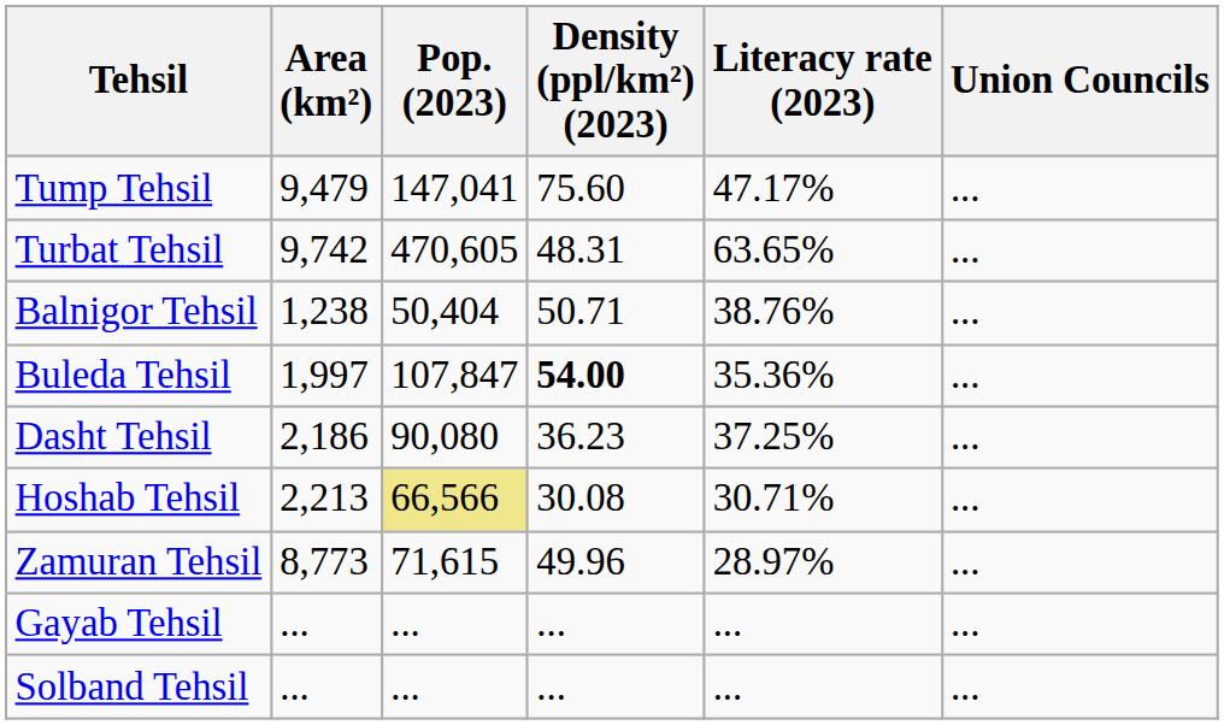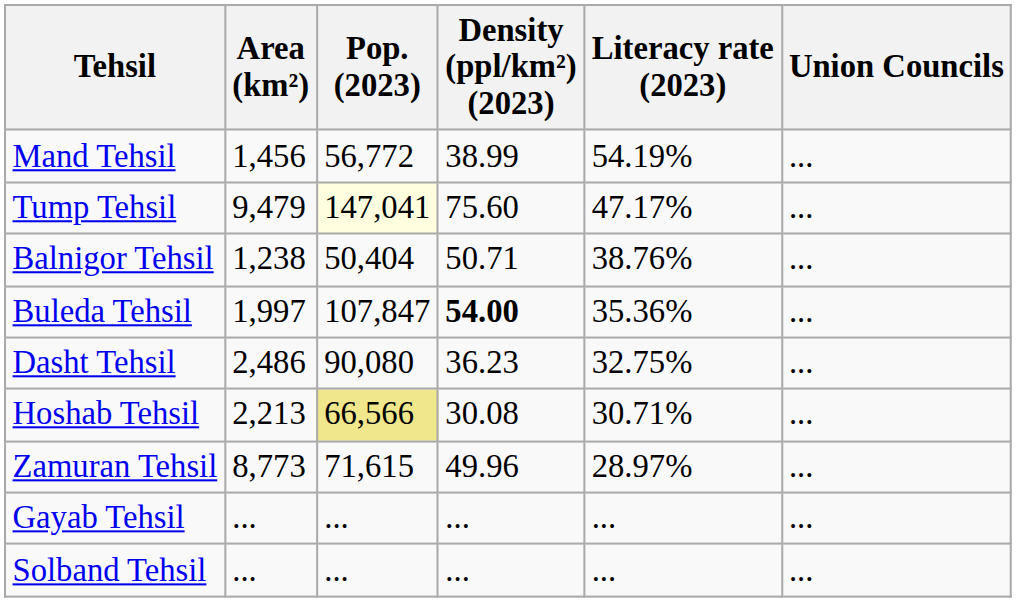+ row: Mand Tehsil | 1,456 | 56,772 | 38.99 | 54.19% | ...
Tump Tehsil | Pop. (2023): no background -> lightyellow background
- row: Turbat Tehsil | 9,742 | 470,605 | 48.31 | 63.65% | ...
Dasht Tehsil | Area (km²): 2,186 -> 2,486
Dasht Tehsil | Literacy rate (2023): 37.25% -> 32.75%
